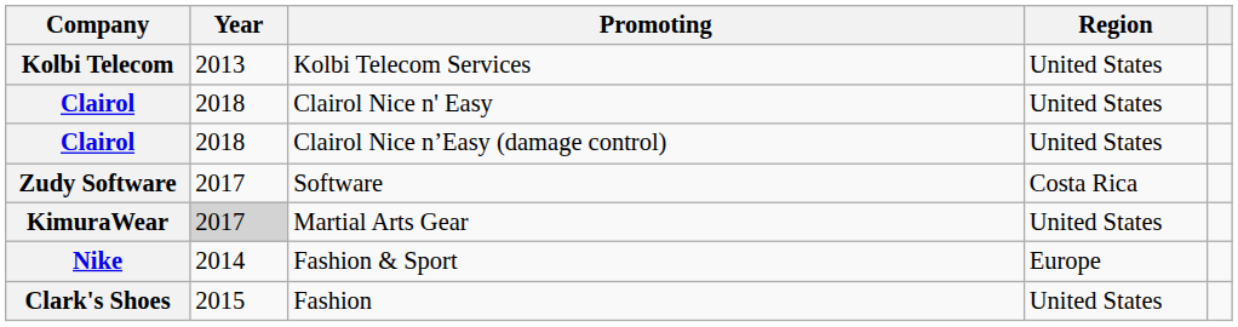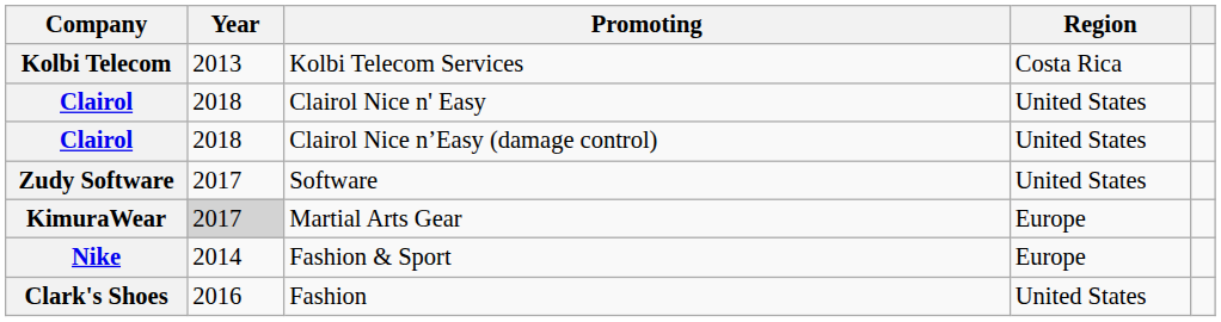Kolbi Telecom Services | Region: United States -> Costa Rica
Software | Region: Costa Rica -> United States
Martial Arts Gear | Region: United States -> Europe
Fashion | Year: 2015 -> 2016
